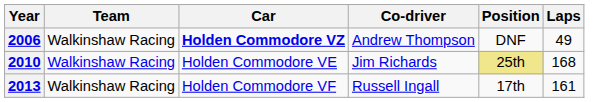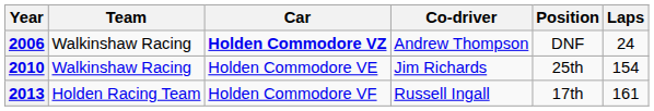2006 | Laps: 49 -> 24
2010 | Position: khaki background -> no background
2010 | Laps: 168 -> 154
2013 | Team: Walkinshaw Racing -> Holden Racing Team
